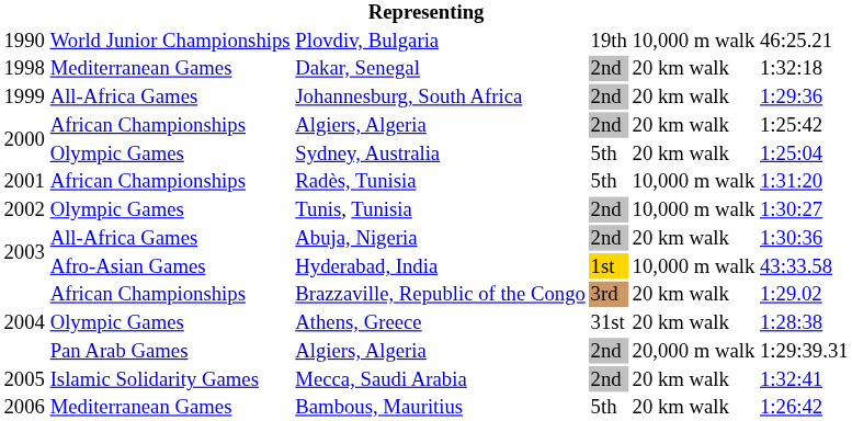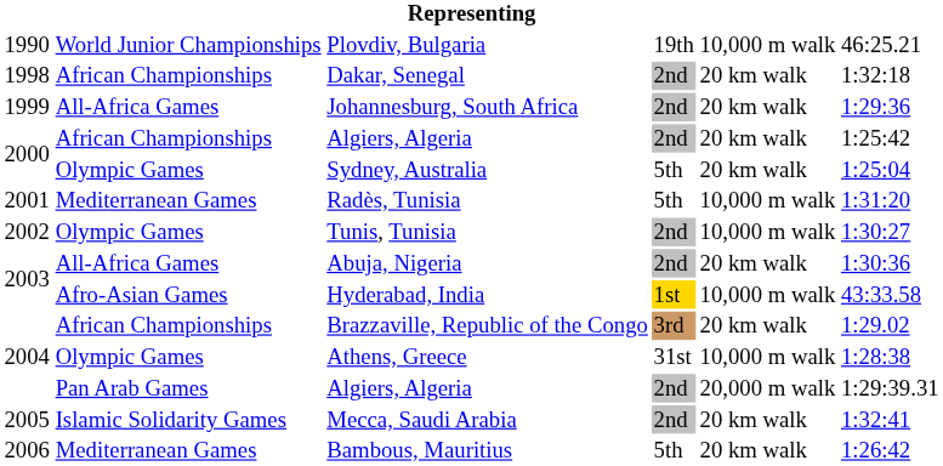Dakar, Senegal | column 2: Mediterranean Games -> African Championships
Radès, Tunisia | column 2: African Championships -> Mediterranean Games
Athens, Greece | column 5: 20 km walk -> 10,000 m walk
